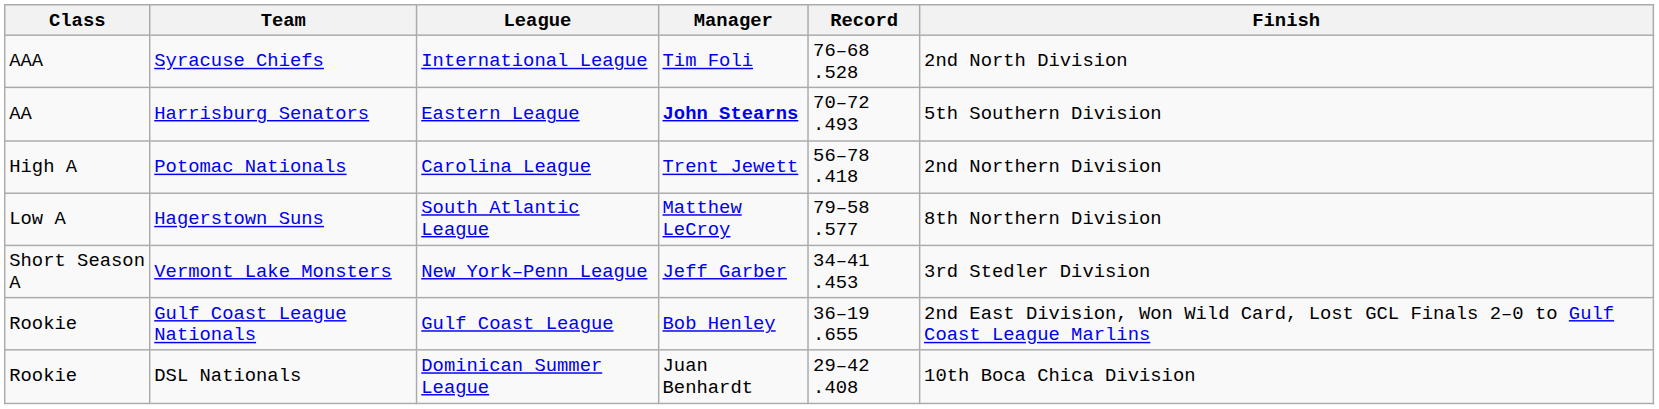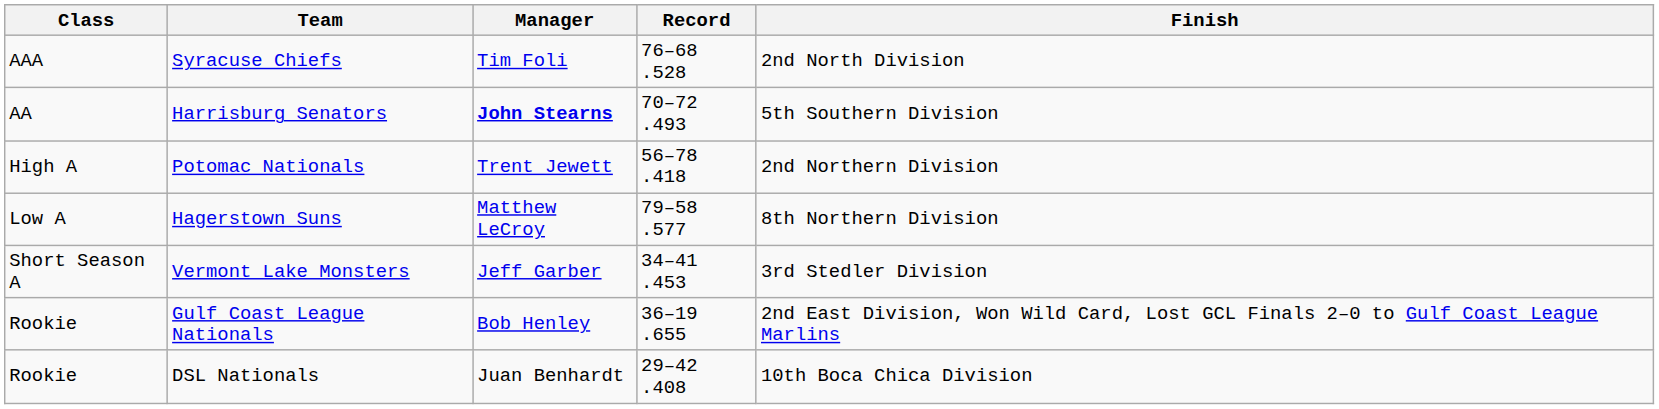- column: League | International League | Eastern League | Carolina League | South Atlantic League | New York–Penn League | Gulf Coast League | Dominican Summer League
